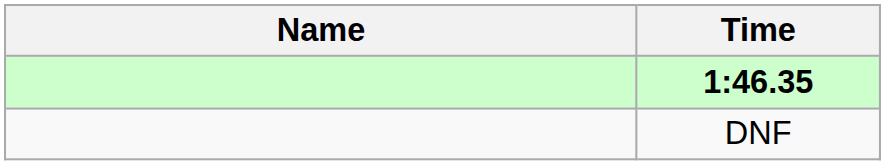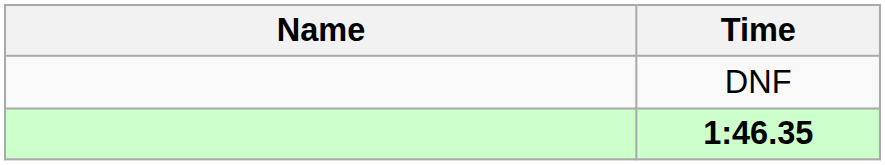rows swapped: 1:46.35 <-> DNF
